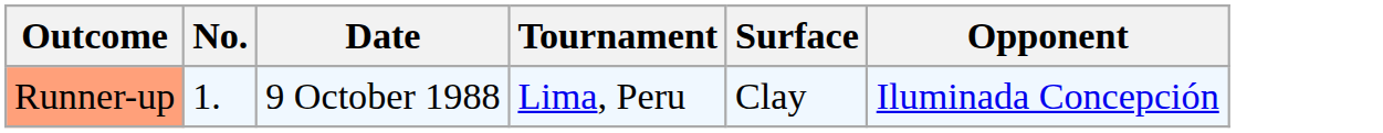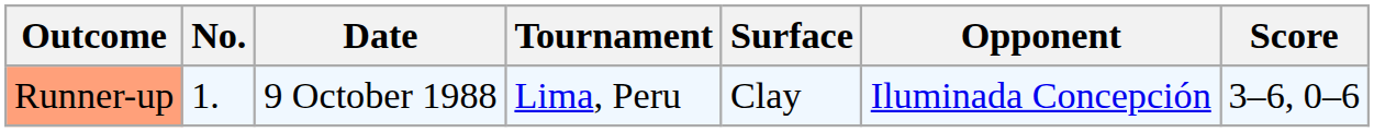+ column: Score | 3–6, 0–6
